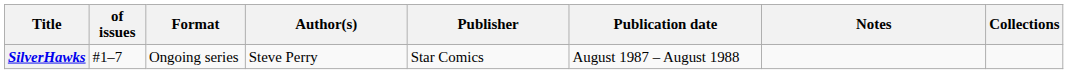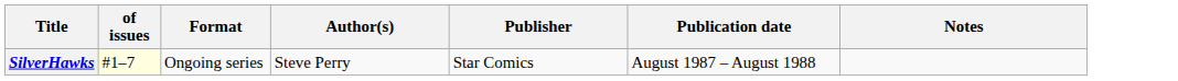- column: Collections
SilverHawks | of issues: no background -> lightyellow background
